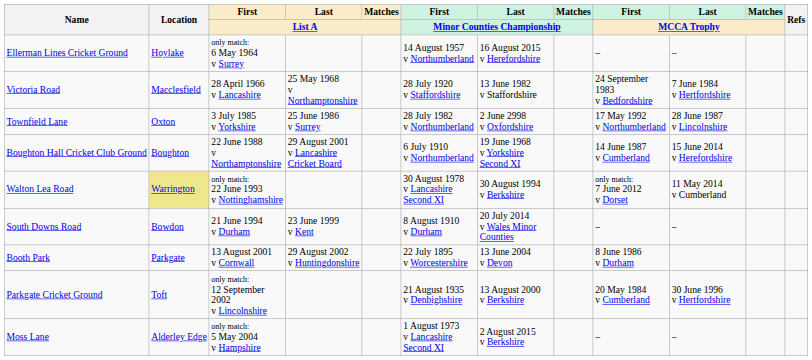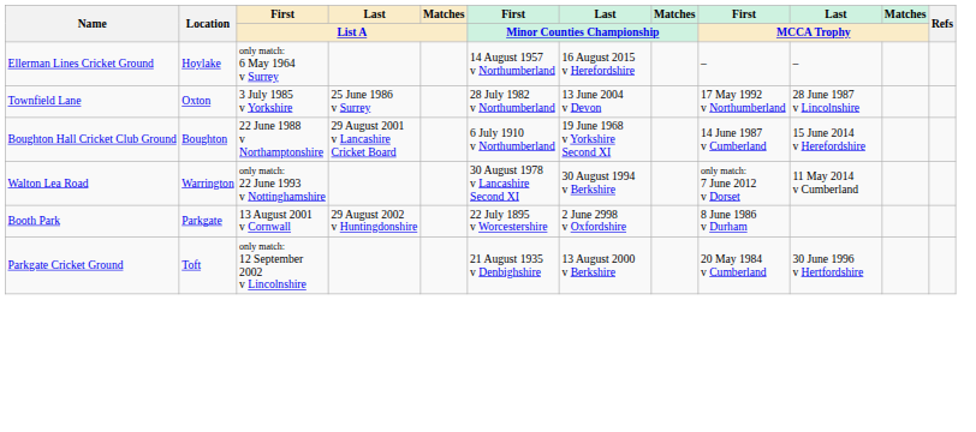- row: Victoria Road | Macclesfield | 28 April 1966 v Lancashire | 25 May 1968 v Northamptonshire | 28 July 1920 v Staffordshire | 13 June 1982 v Staffordshire | 24 September 1983 v Bedfordshire | 7 June 1984 v Hertfordshire
Townfield Lane | Last / Minor Counties Championship: 2 June 2998 v Oxfordshire -> 13 June 2004 v Devon
Walton Lea Road | Location: khaki background -> no background
- row: South Downs Road | Bowdon | 21 June 1994 v Durham | 23 June 1999 v Kent | 8 August 1910 v Durham | 20 July 2014 v Wales Minor Counties | – | –
Booth Park | Last / Minor Counties Championship: 13 June 2004 v Devon -> 2 June 2998 v Oxfordshire
- row: Moss Lane | Alderley Edge | only match: 5 May 2004 v Hampshire | 1 August 1973 v Lancashire Second XI | 2 August 2015 v Berkshire | – | –
